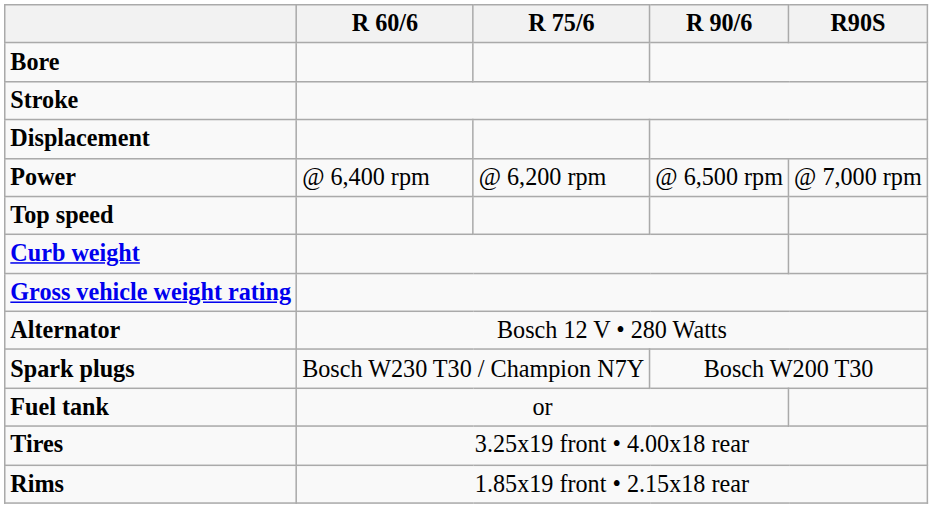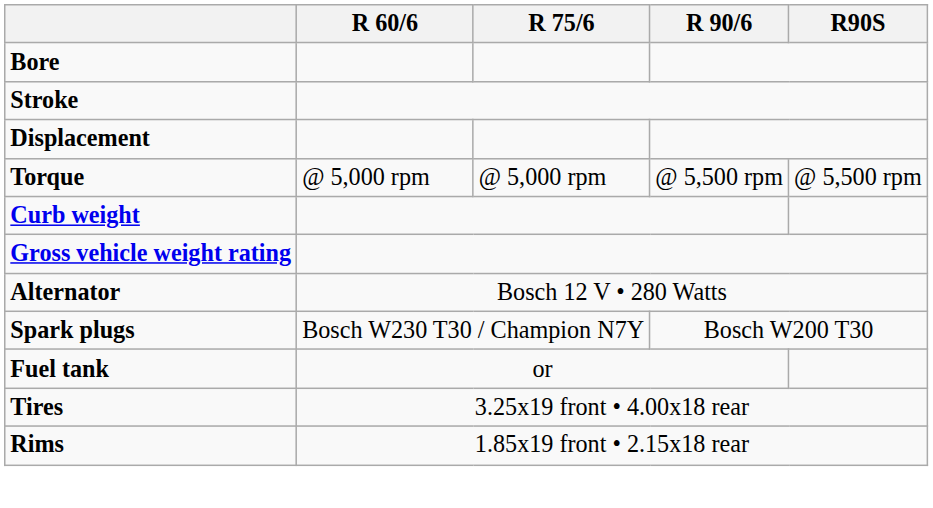- row: Power | @ 6,400 rpm | @ 6,200 rpm | @ 6,500 rpm | @ 7,000 rpm
+ row: Torque | @ 5,000 rpm | @ 5,000 rpm | @ 5,500 rpm | @ 5,500 rpm
- row: Top speed
